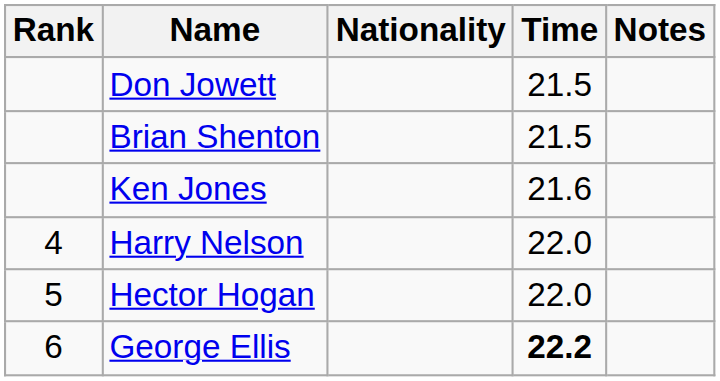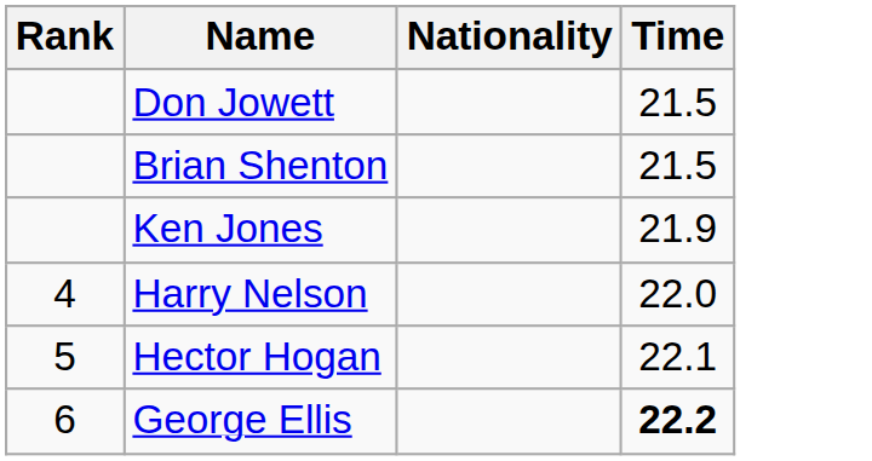- column: Notes
Ken Jones | Time: 21.6 -> 21.9
Hector Hogan | Time: 22.0 -> 22.1
